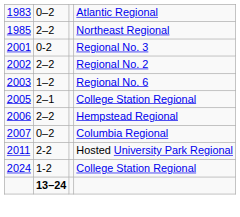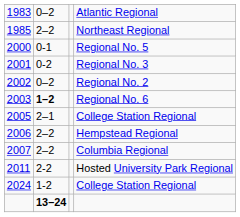+ row: 2000 | 0-1 | Regional No. 5
Regional No. 2 | column 2: 2–2 -> 0–2
Regional No. 6 | column 2: normal -> bold
Columbia Regional | column 2: 0–2 -> 2–2
